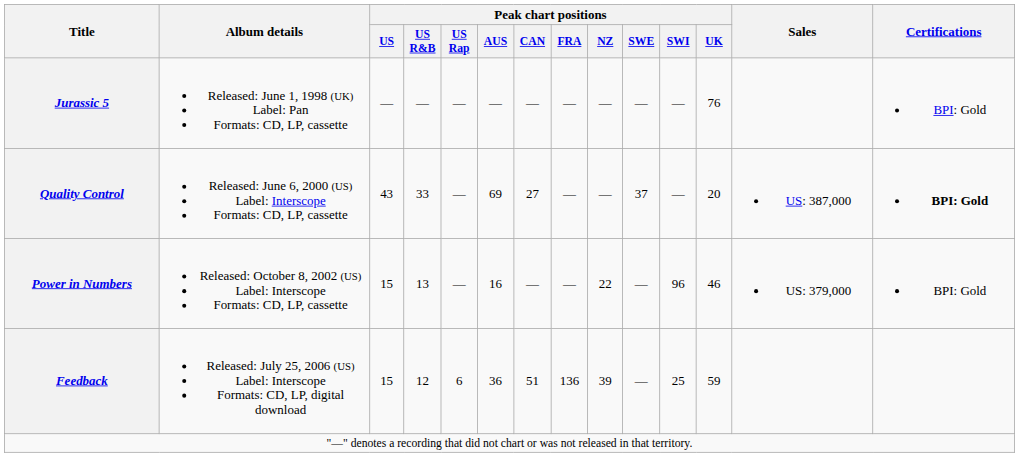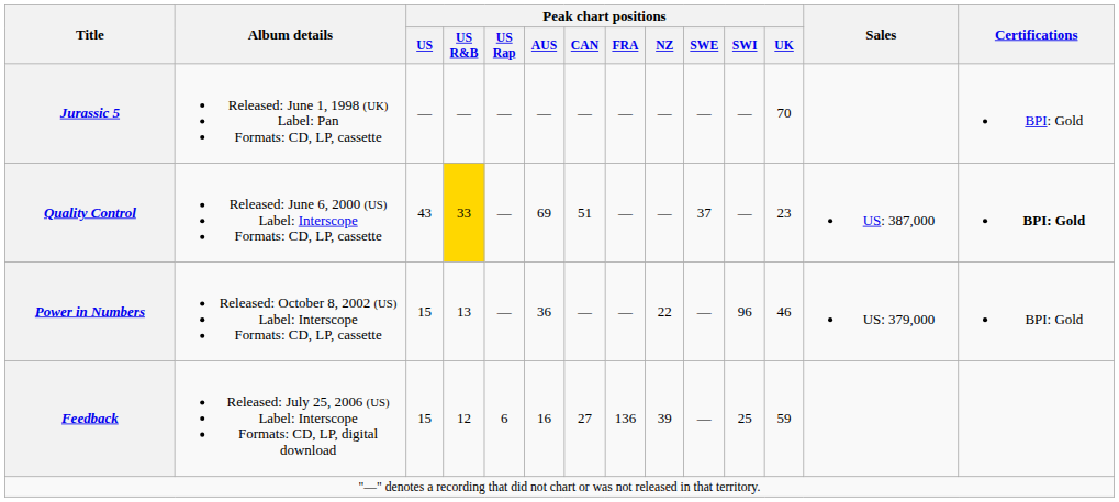Jurassic 5 | Peak chart positions / UK: 76 -> 70
Quality Control | Peak chart positions / US R&B: no background -> gold background
Quality Control | Peak chart positions / CAN: 27 -> 51
Quality Control | Peak chart positions / UK: 20 -> 23
Power in Numbers | Peak chart positions / AUS: 16 -> 36
Feedback | Peak chart positions / AUS: 36 -> 16
Feedback | Peak chart positions / CAN: 51 -> 27
